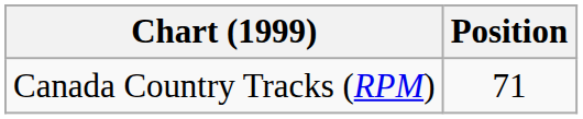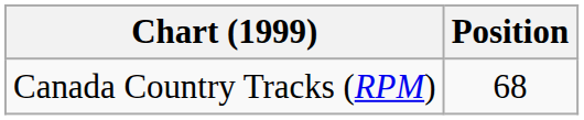Canada Country Tracks (RPM) | Position: 71 -> 68
